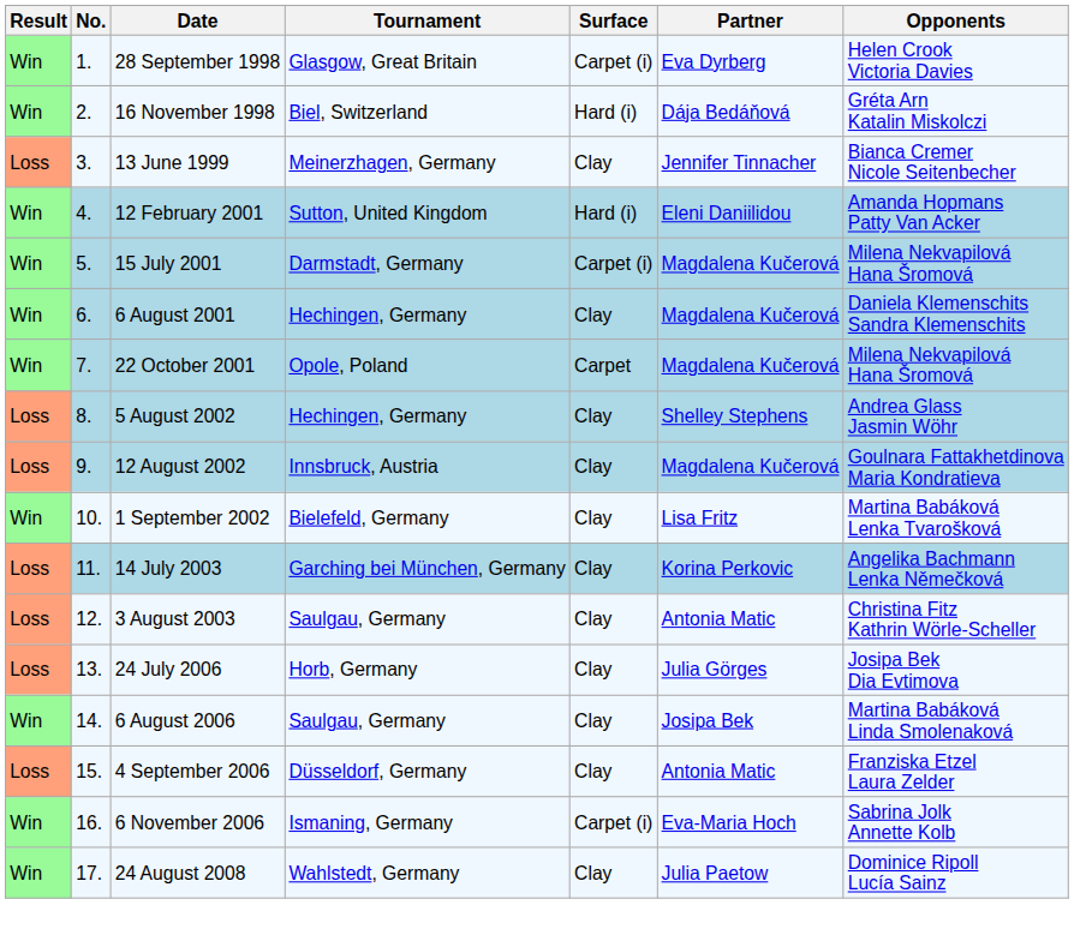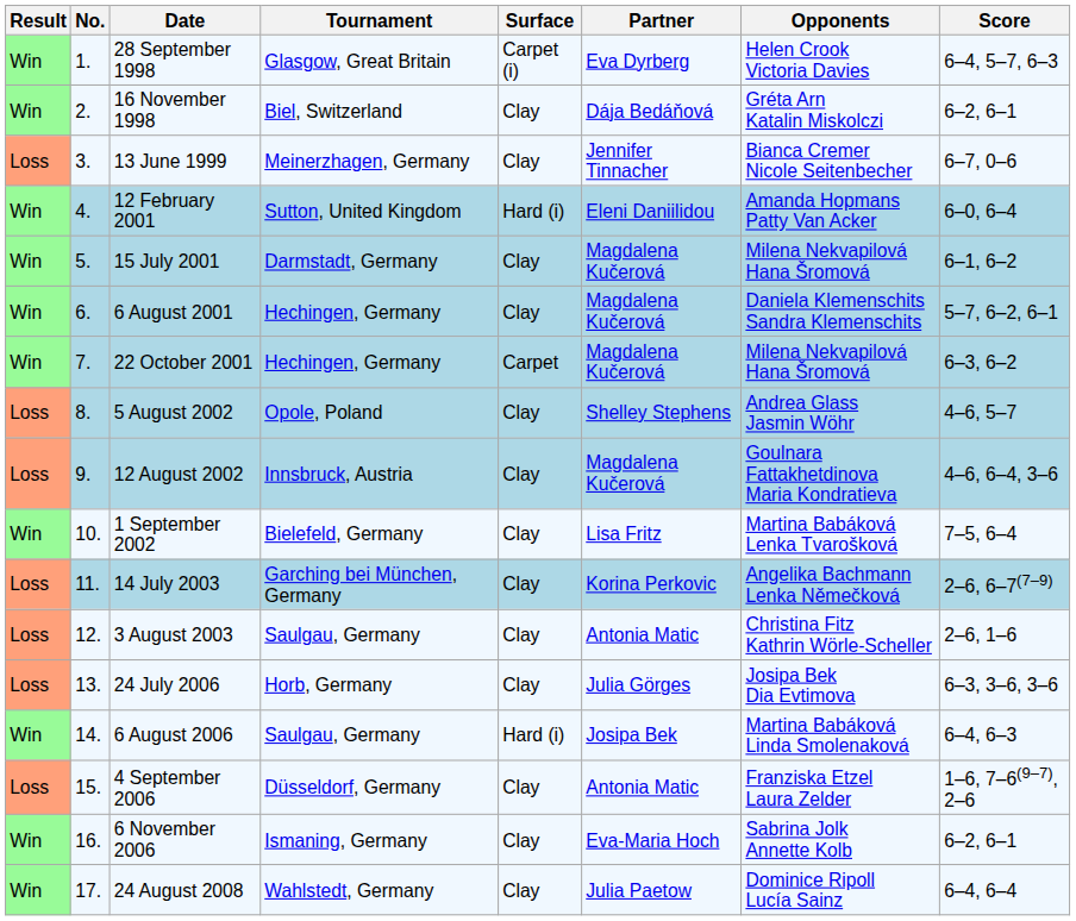+ column: Score | 6–4, 5–7, 6–3 | 6–2, 6–1 | 6–7, 0–6 | 6–0, 6–4 | 6–1, 6–2 | 5–7, 6–2, 6–1 | 6–3, 6–2 | 4–6, 5–7 | 4–6, 6–4, 3–6 | 7–5, 6–4 | 2–6, 6–7(7–9) | 2–6, 1–6 | 6–3, 3–6, 3–6 | 6–4, 6–3 | 1–6, 7–6(9–7), 2–6 | 6–2, 6–1 | 6–4, 6–4
16 November 1998 | Surface: Hard (i) -> Clay
15 July 2001 | Surface: Carpet (i) -> Clay
22 October 2001 | Tournament: Opole, Poland -> Hechingen, Germany
5 August 2002 | Tournament: Hechingen, Germany -> Opole, Poland
6 August 2006 | Surface: Clay -> Hard (i)
6 November 2006 | Surface: Carpet (i) -> Clay
